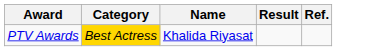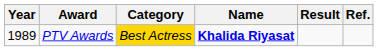+ column: Year | 1989
PTV Awards | Name: normal -> bold
